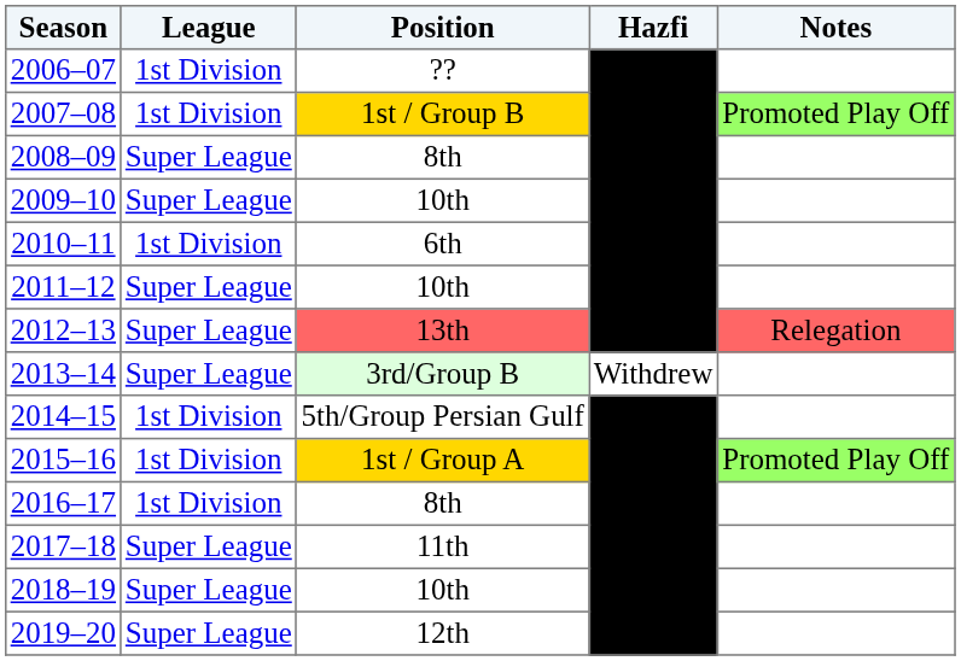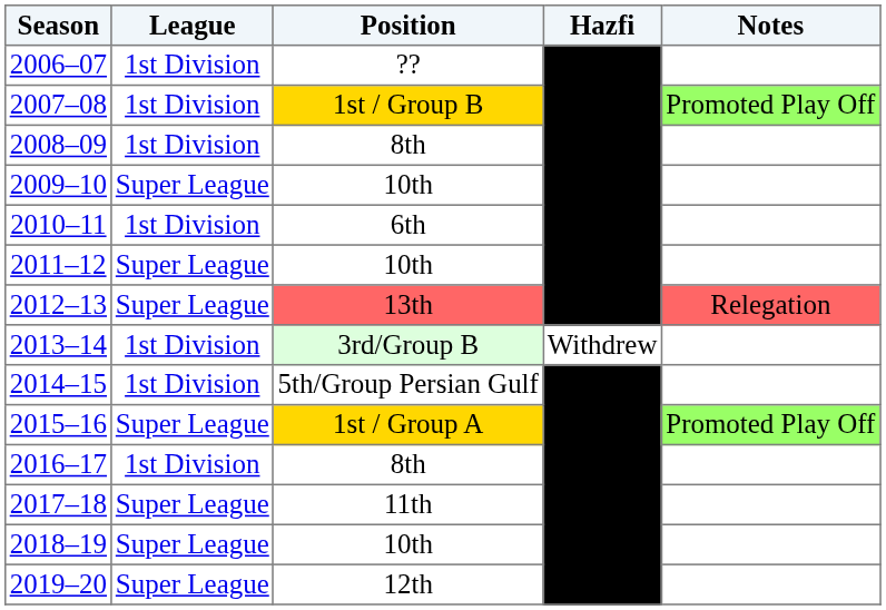2008–09 | League: Super League -> 1st Division
2013–14 | League: Super League -> 1st Division
2015–16 | League: 1st Division -> Super League
